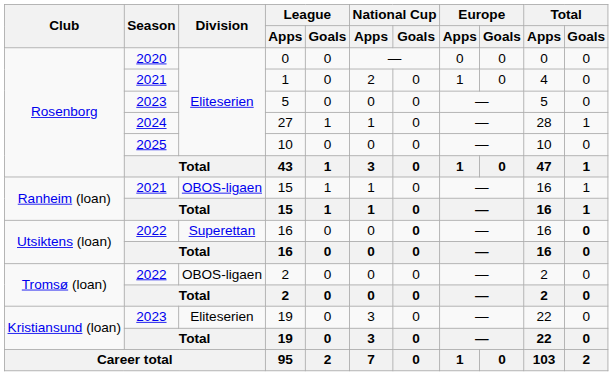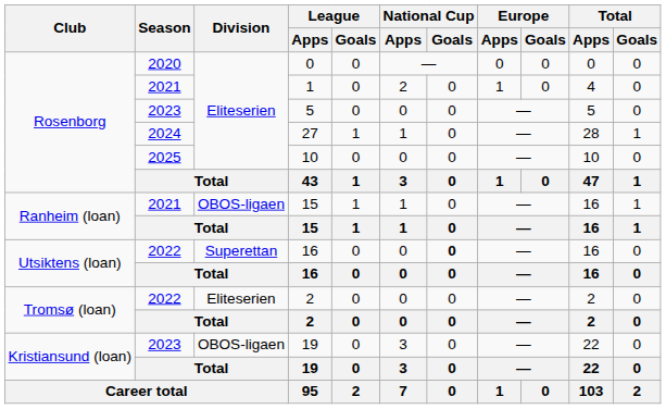2022 / 16 | Total / Goals: bold -> normal
2022 / 2 | Division: OBOS-ligaen -> Eliteserien
2023 / 19 | Division: Eliteserien -> OBOS-ligaen
